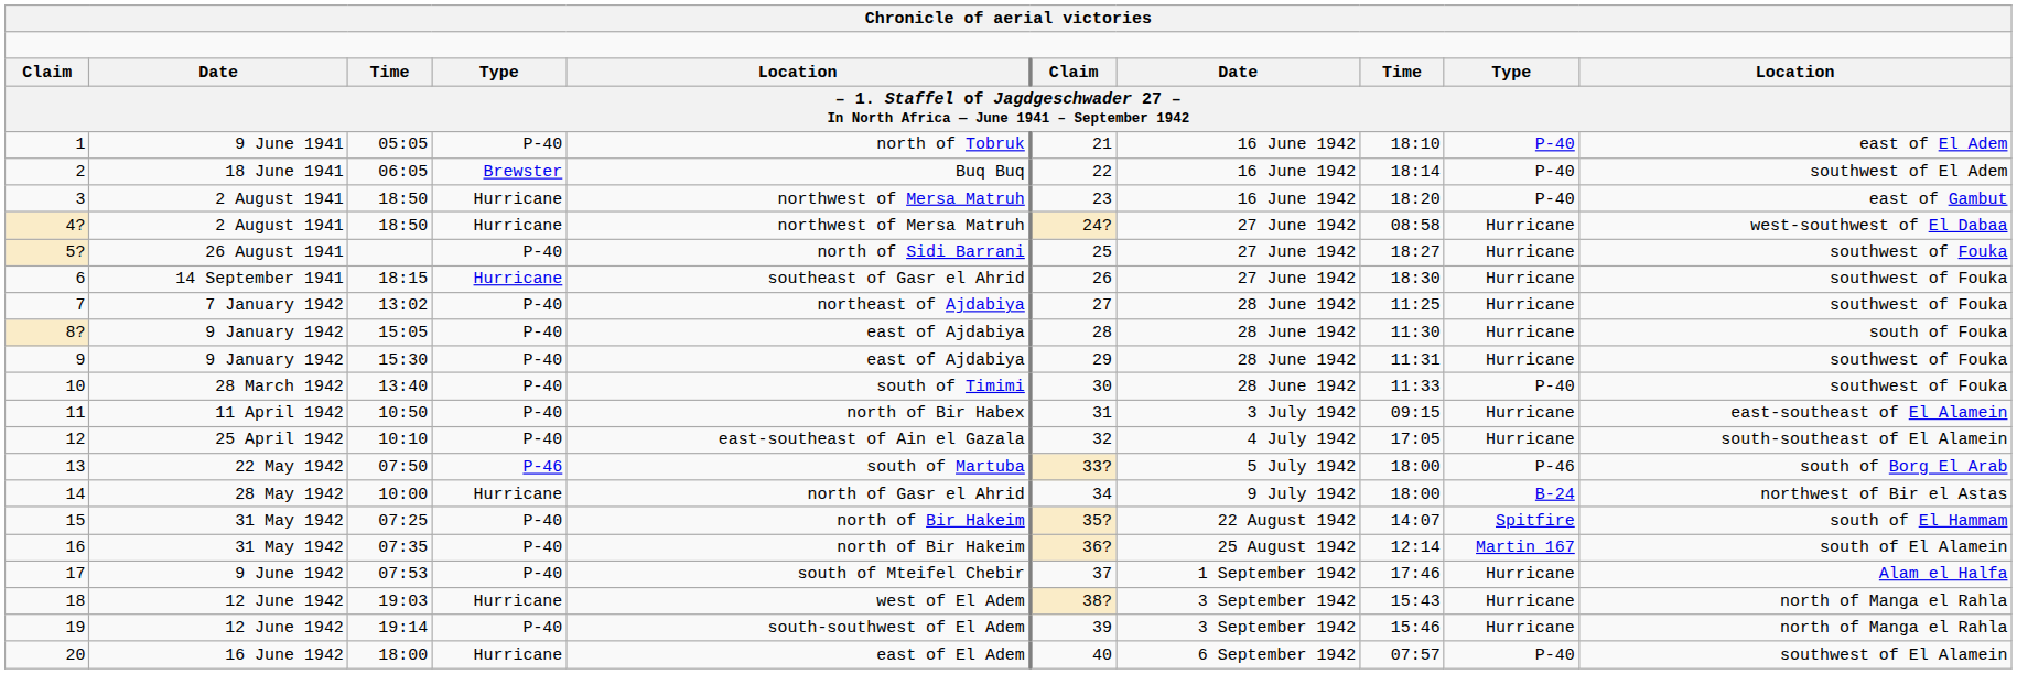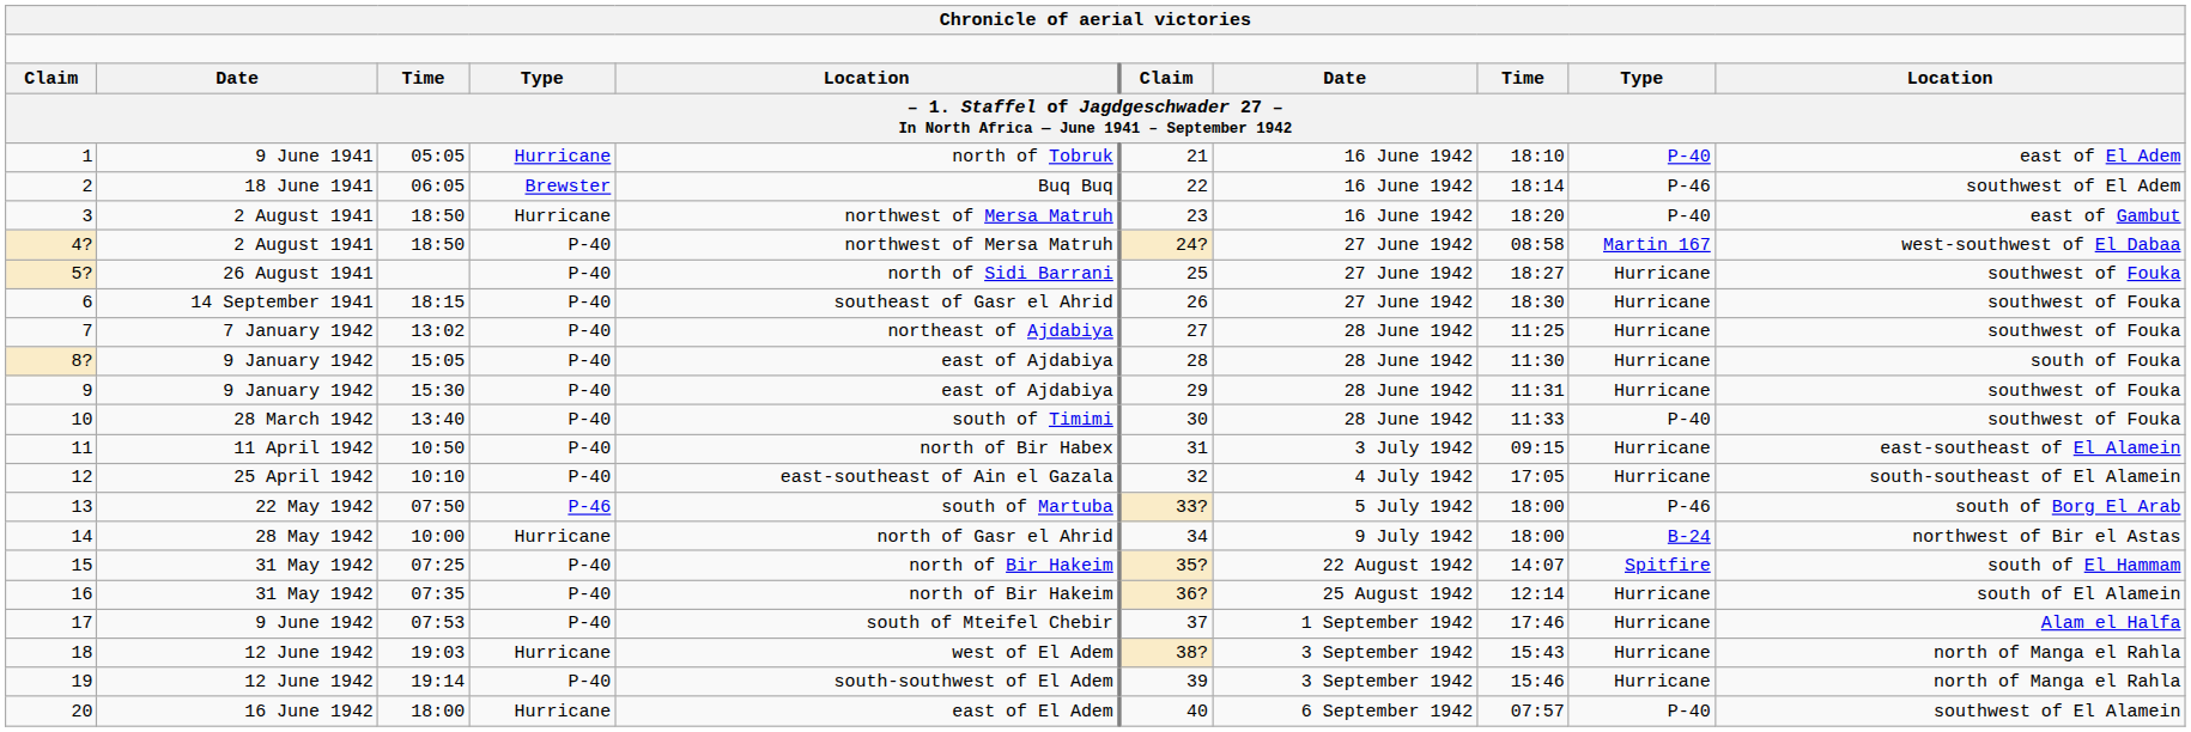1 | column 4: P-40 -> Hurricane
2 | column 9: P-40 -> P-46
4? | column 4: Hurricane -> P-40
4? | column 9: Hurricane -> Martin 167
6 | column 4: Hurricane -> P-40
16 | column 9: Martin 167 -> Hurricane
